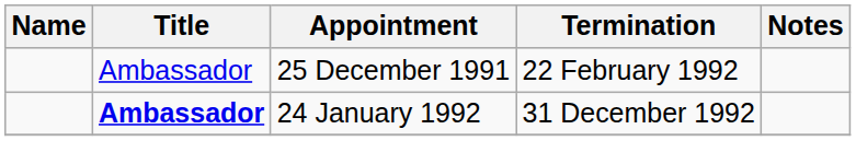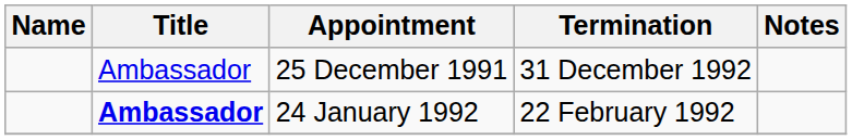25 December 1991 | Termination: 22 February 1992 -> 31 December 1992
24 January 1992 | Termination: 31 December 1992 -> 22 February 1992
